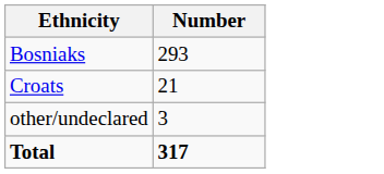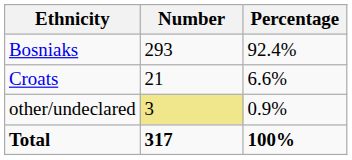+ column: Percentage | 92.4% | 6.6% | 0.9% | 100%
other/undeclared | Number: no background -> khaki background
